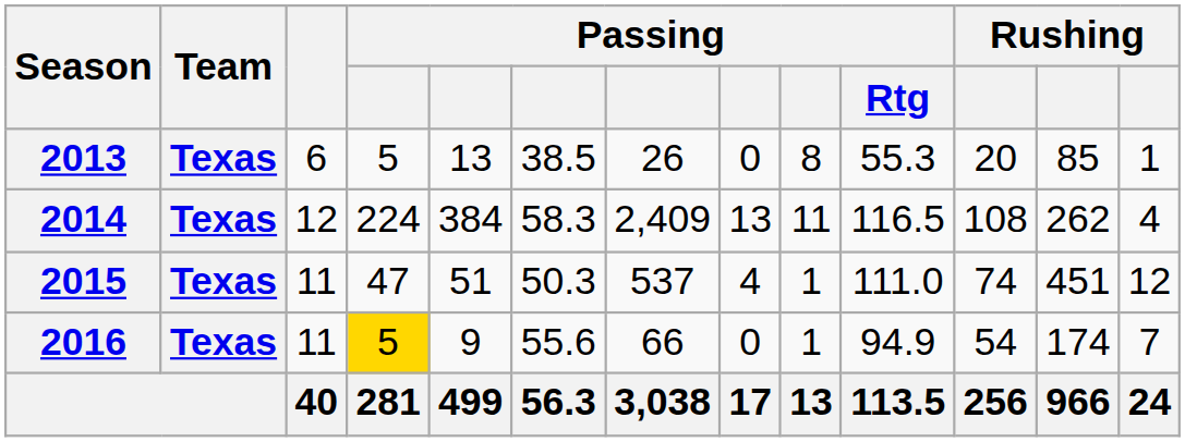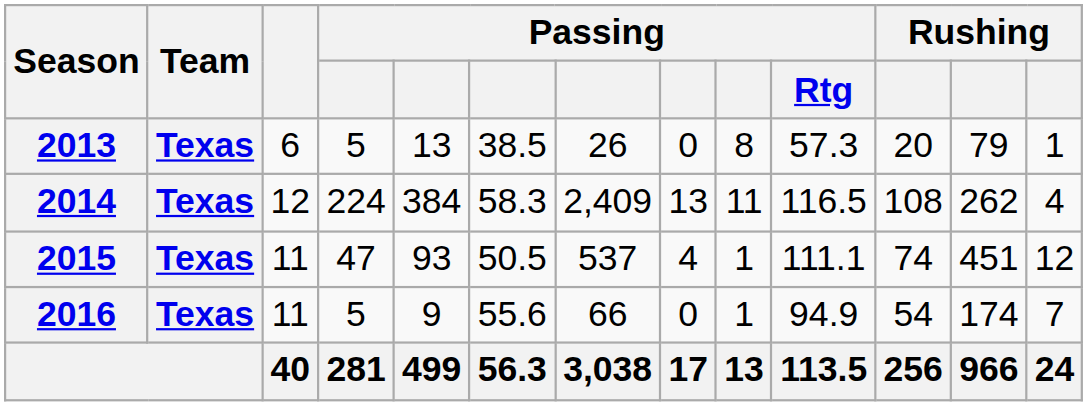2013 | Passing / Rtg: 55.3 -> 57.3
2013 | column 12: 85 -> 79
2015 | column 5: 51 -> 93
2015 | column 6: 50.3 -> 50.5
2015 | Passing / Rtg: 111.0 -> 111.1
2016 | column 4: gold background -> no background
